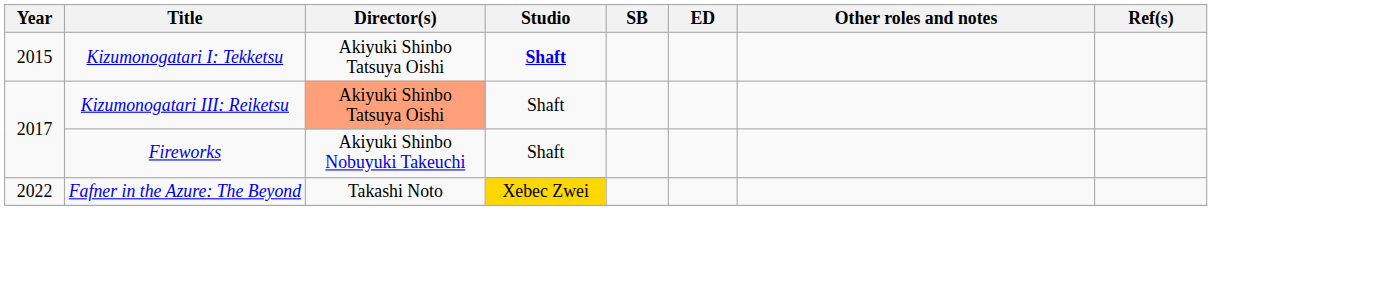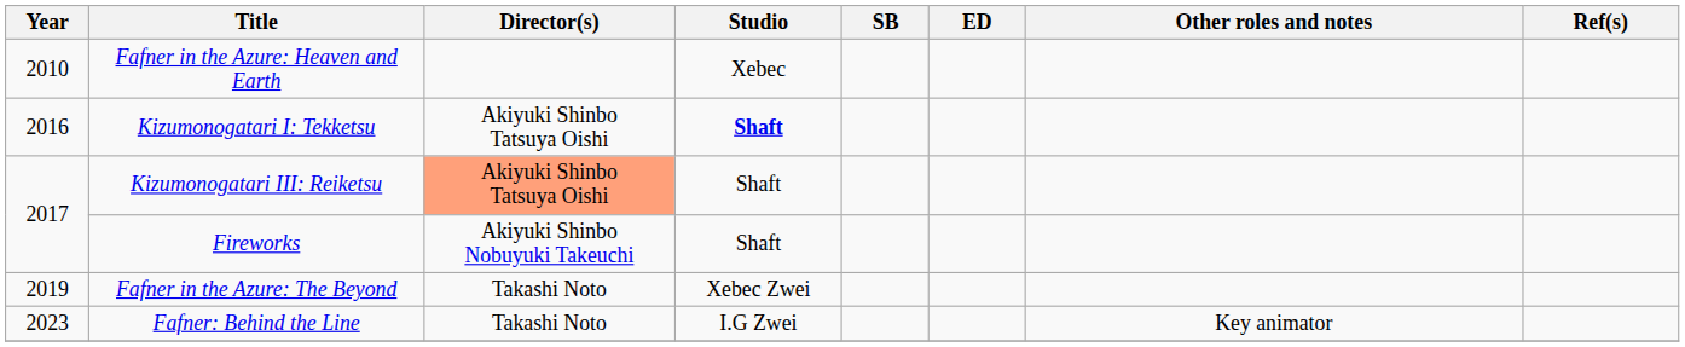+ row: 2010 | Fafner in the Azure: Heaven and Earth | Xebec
Kizumonogatari I: Tekketsu | Year: 2015 -> 2016
Fafner in the Azure: The Beyond | Year: 2022 -> 2019
Fafner in the Azure: The Beyond | Studio: gold background -> no background
+ row: 2023 | Fafner: Behind the Line | Takashi Noto | I.G Zwei | Key animator
